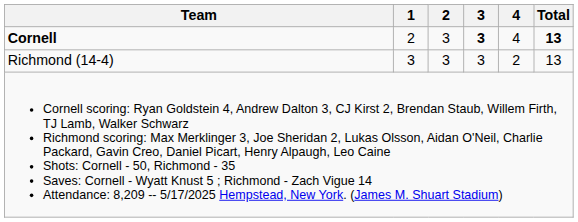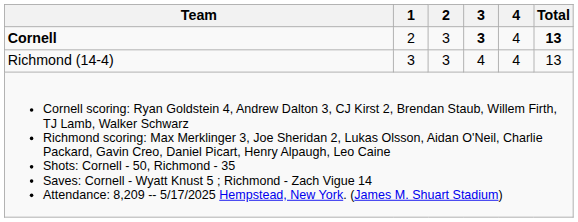Richmond (14-4) | 3: 3 -> 4
Richmond (14-4) | 4: 2 -> 4
